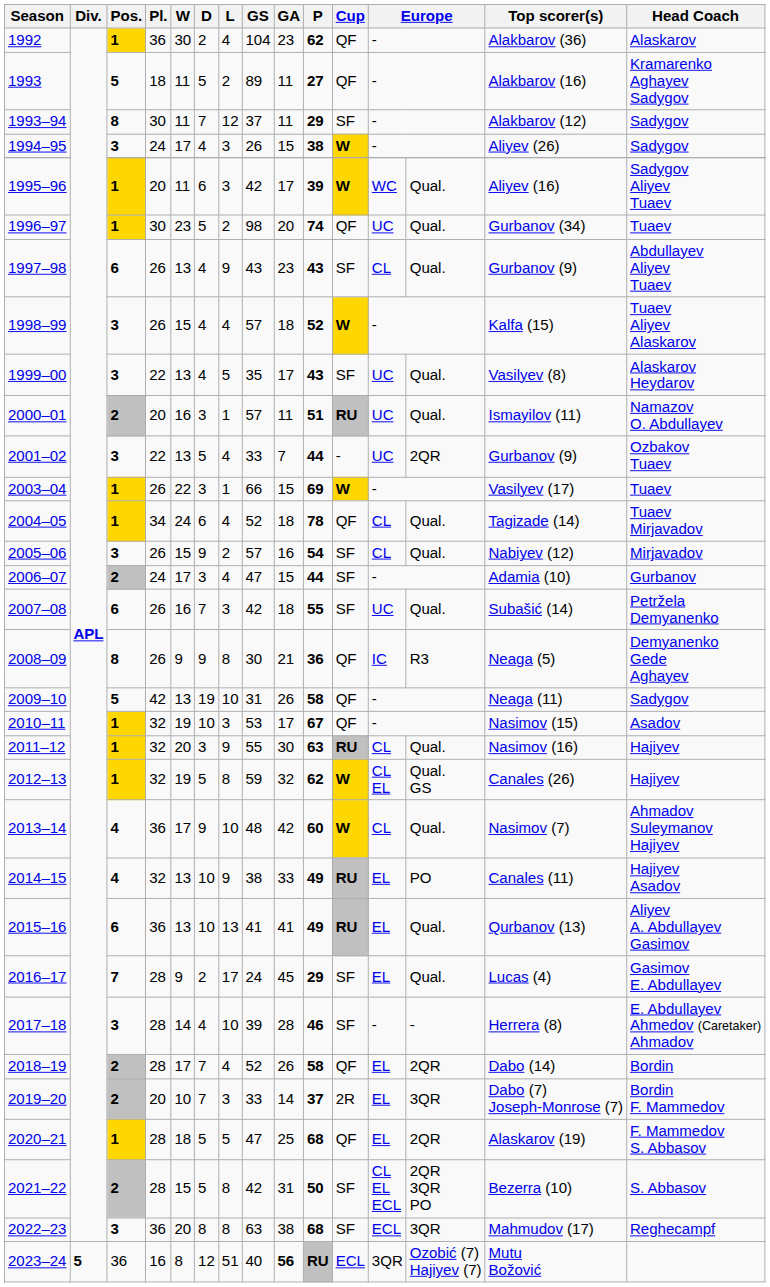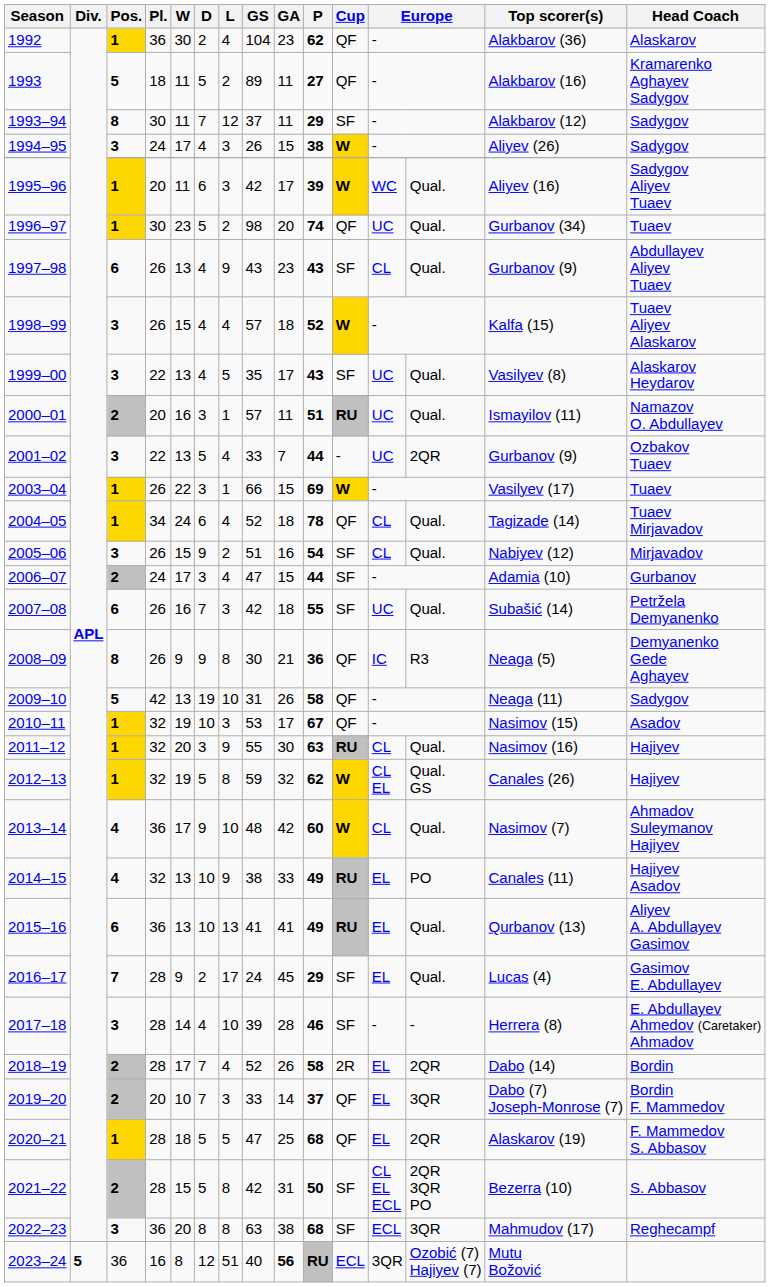2005–06 | GS: 57 -> 51
2018–19 | Cup: QF -> 2R
2019–20 | Cup: 2R -> QF
